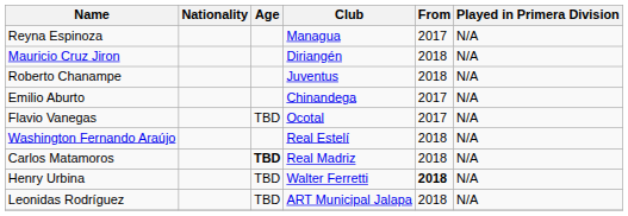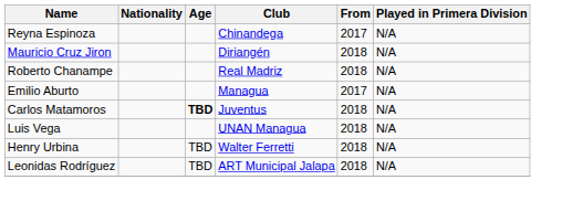Reyna Espinoza | Club: Managua -> Chinandega
Roberto Chanampe | Club: Juventus -> Real Madriz
Emilio Aburto | Club: Chinandega -> Managua
- row: Flavio Vanegas | TBD | Ocotal | 2017 | N/A
- row: Washington Fernando Araújo | Real Estelí | 2018 | N/A
Carlos Matamoros | Club: Real Madriz -> Juventus
+ row: Luis Vega | UNAN Managua | 2018 | N/A
Henry Urbina | From: bold -> normal
